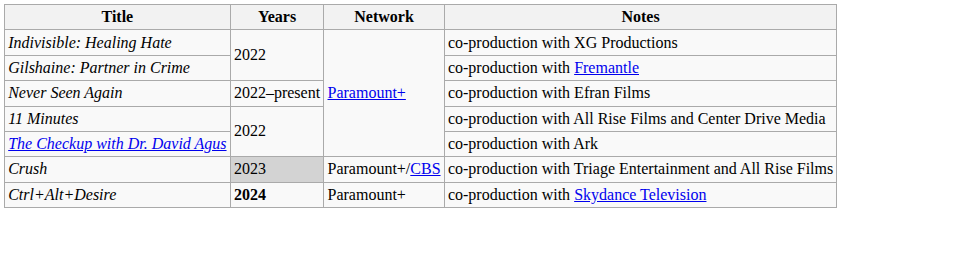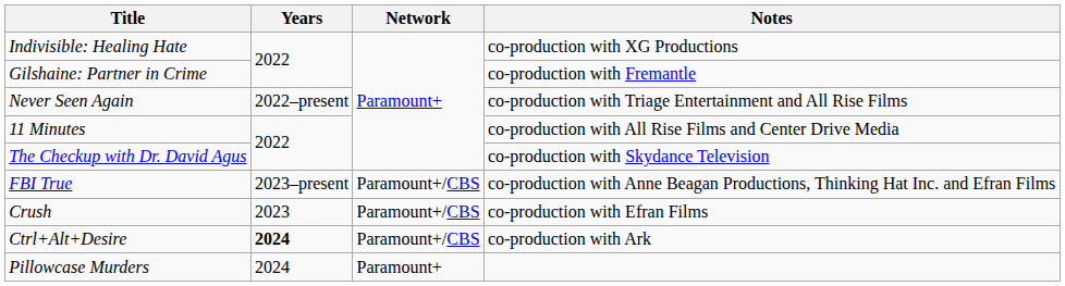Never Seen Again | Notes: co-production with Efran Films -> co-production with Triage Entertainment and All Rise Films
The Checkup with Dr. David Agus | Notes: co-production with Ark -> co-production with Skydance Television
+ row: FBI True | 2023–present | Paramount+/CBS | co-production with Anne Beagan Productions, Thinking Hat Inc. and Efran Films
Crush | Years: lightgrey background -> no background
Crush | Notes: co-production with Triage Entertainment and All Rise Films -> co-production with Efran Films
Ctrl+Alt+Desire | Network: Paramount+ -> Paramount+/CBS
Ctrl+Alt+Desire | Notes: co-production with Skydance Television -> co-production with Ark
+ row: Pillowcase Murders | 2024 | Paramount+
